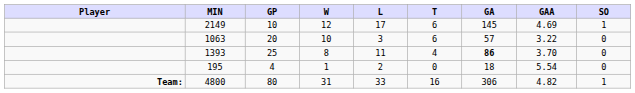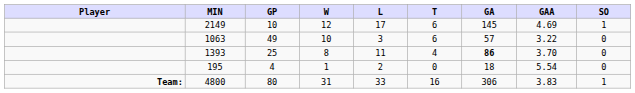1063 | GP: 20 -> 49
4800 | GAA: 4.82 -> 3.83
